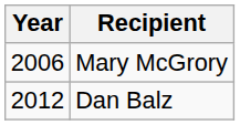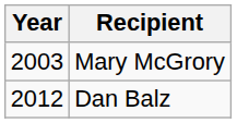Mary McGrory | Year: 2006 -> 2003
